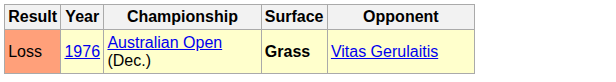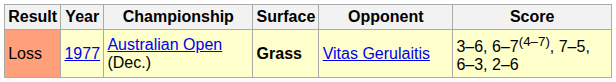+ column: Score | 3–6, 6–7(4–7), 7–5, 6–3, 2–6
Loss | Year: 1976 -> 1977
